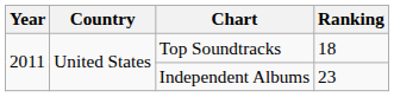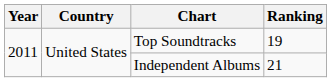Top Soundtracks | Ranking: 18 -> 19
Independent Albums | Ranking: 23 -> 21
